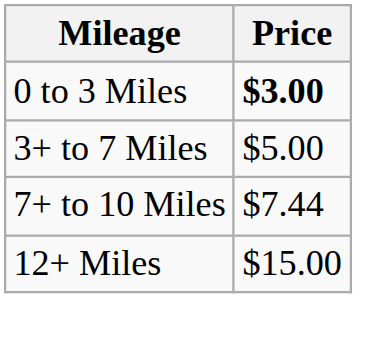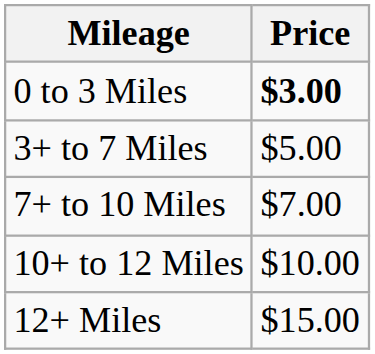7+ to 10 Miles | Price: $7.44 -> $7.00
+ row: 10+ to 12 Miles | $10.00
